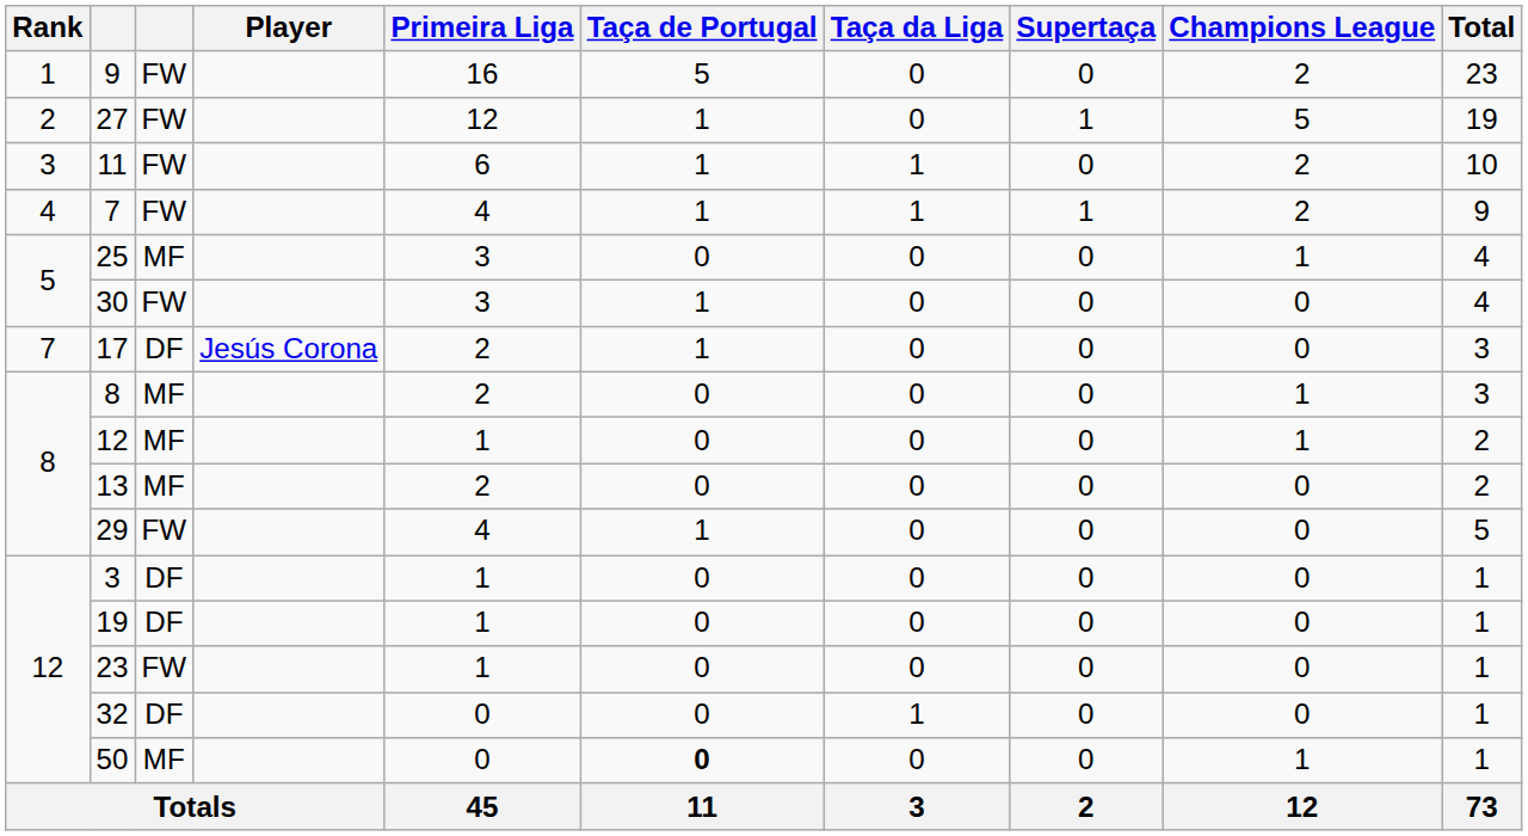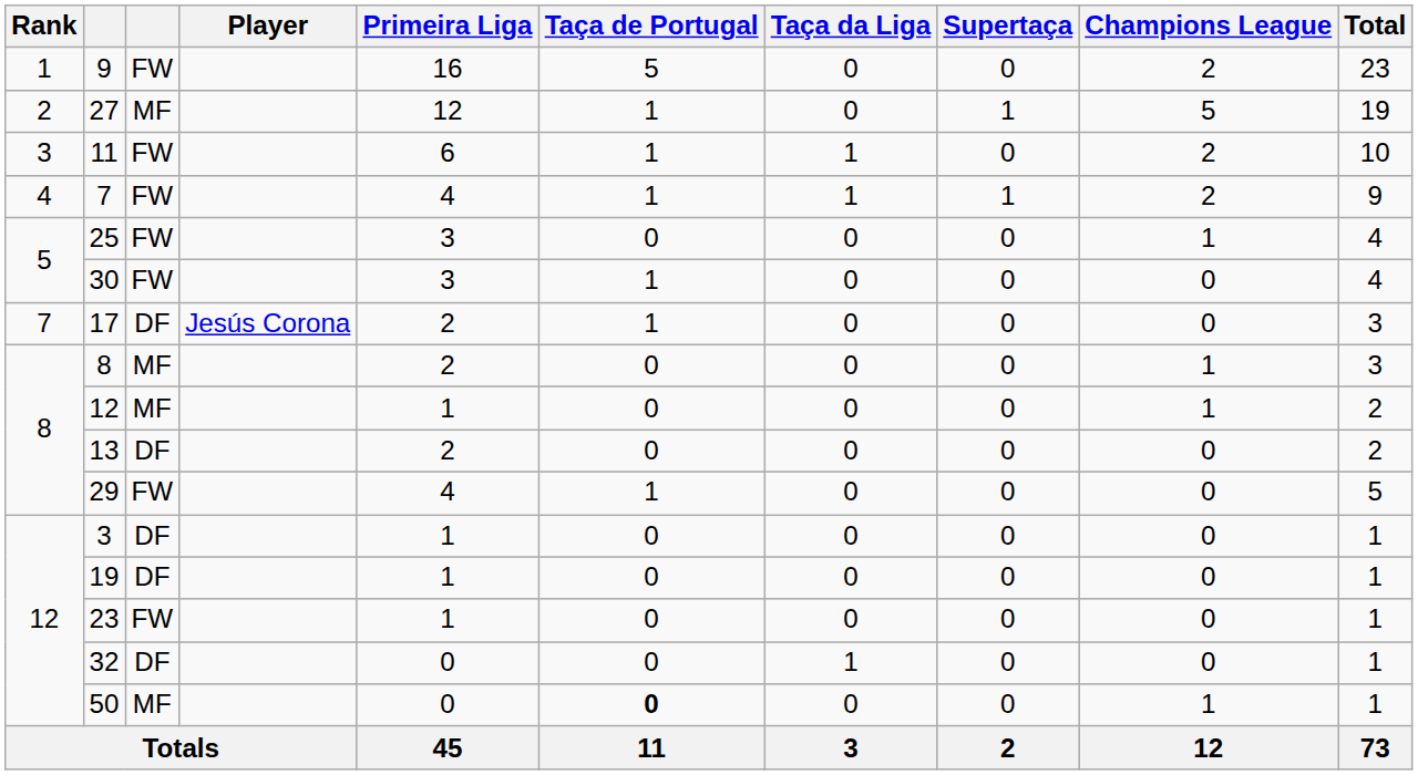27 | column 3: FW -> MF
25 | column 3: MF -> FW
13 | column 3: MF -> DF
